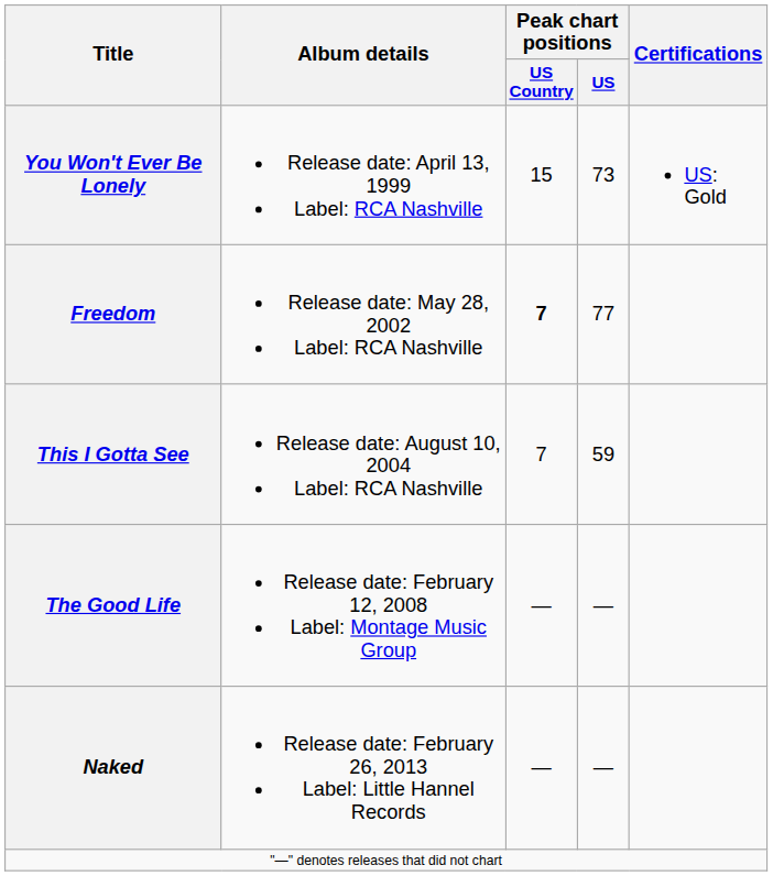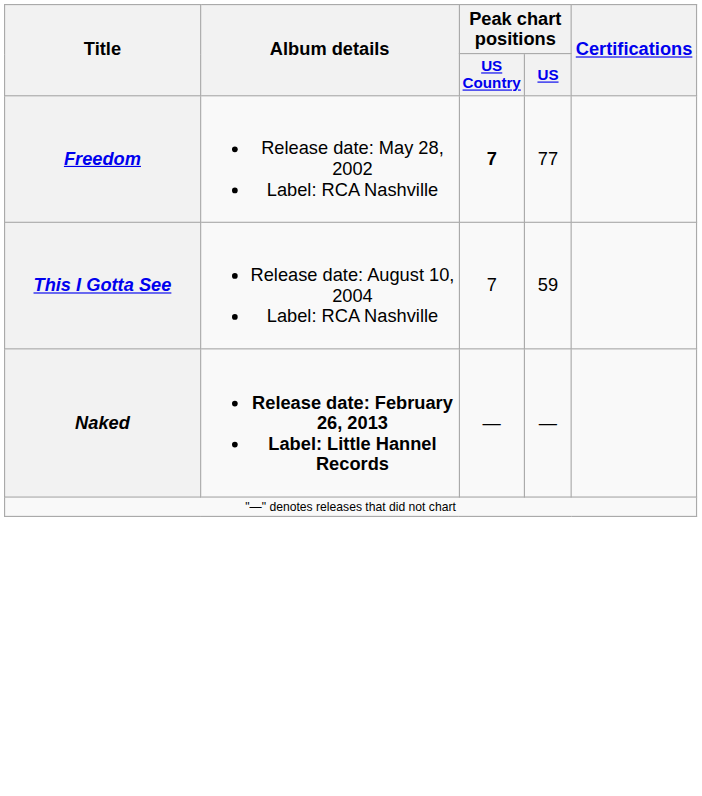- row: You Won't Ever Be Lonely | Release date: April 13, 1999 Label: RCA Nashville | 15 | 73 | US: Gold
- row: The Good Life | Release date: February 12, 2008 Label: Montage Music Group | — | —
Naked | Album details: normal -> bold
